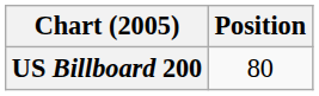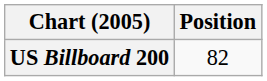US Billboard 200 | Position: 80 -> 82
